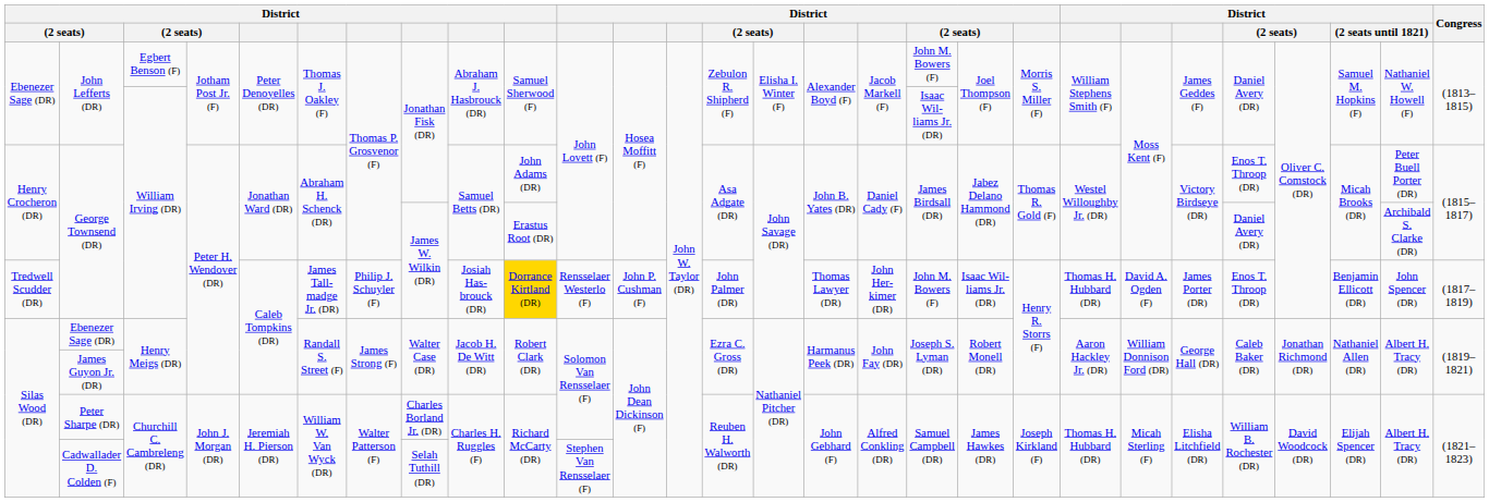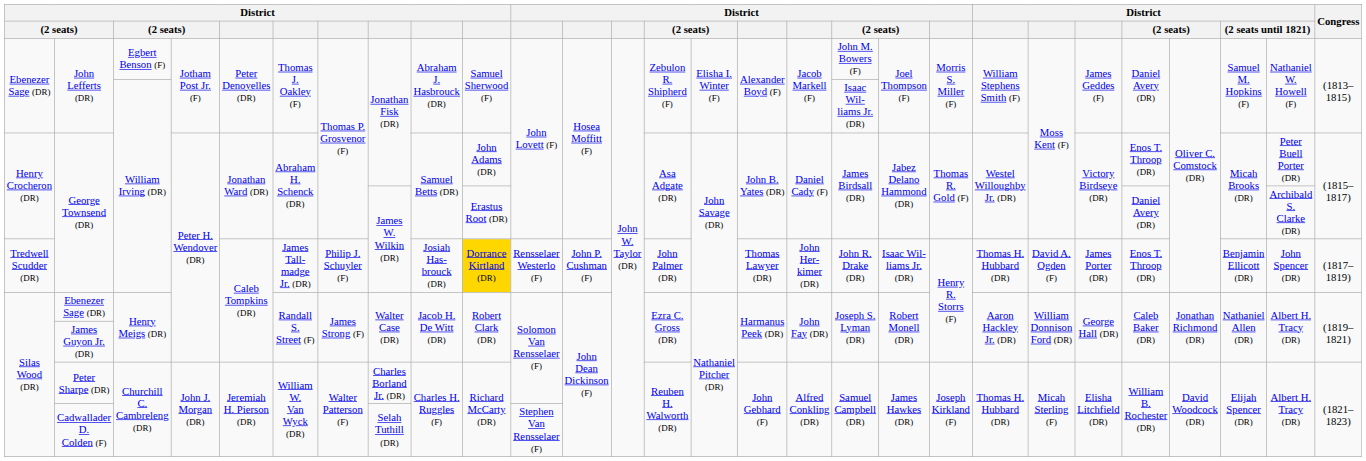Tredwell Scudder (DR) / George Townsend (DR) | column 18: John M. Bowers (F) -> John R. Drake (DR)
